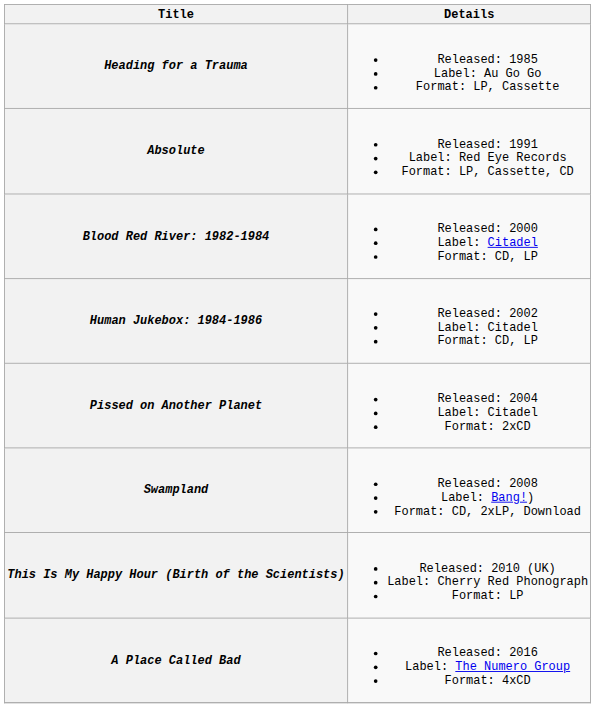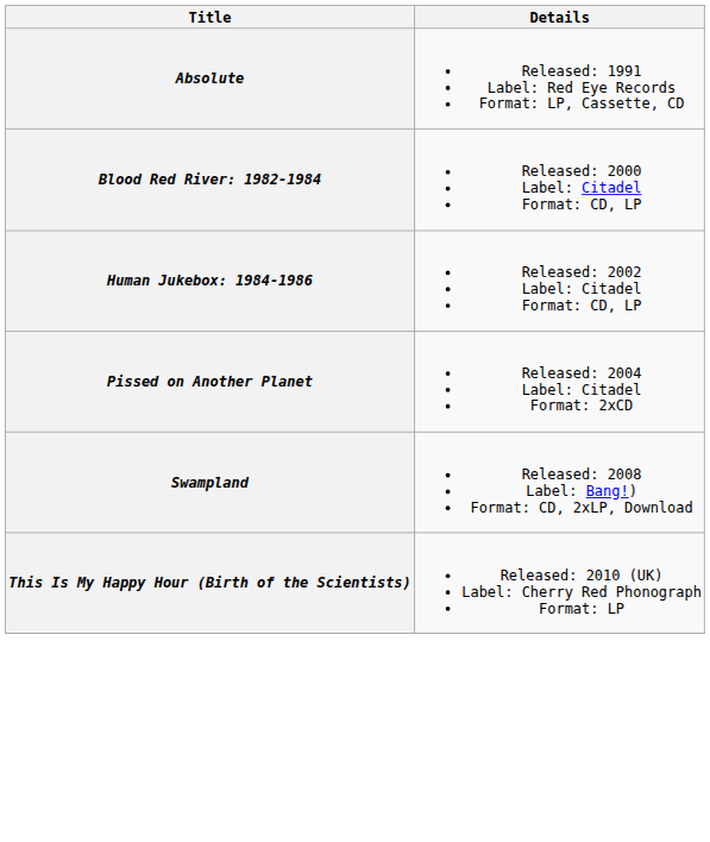- row: Heading for a Trauma | Released: 1985 Label: Au Go Go Format: LP, Cassette
- row: A Place Called Bad | Released: 2016 Label: The Numero Group Format: 4xCD
